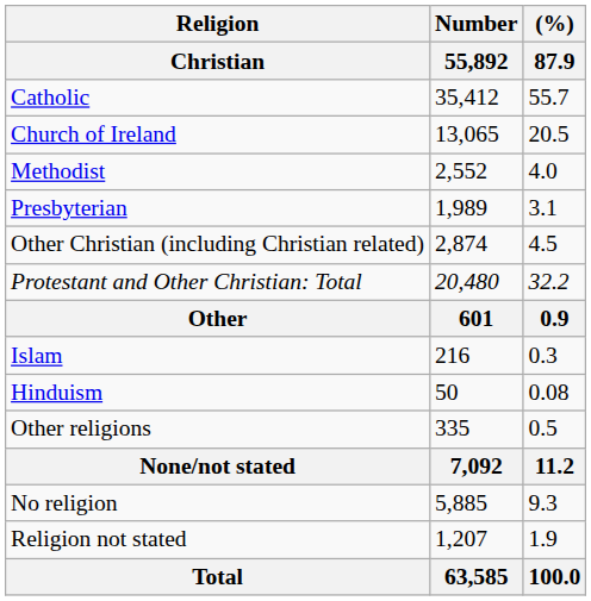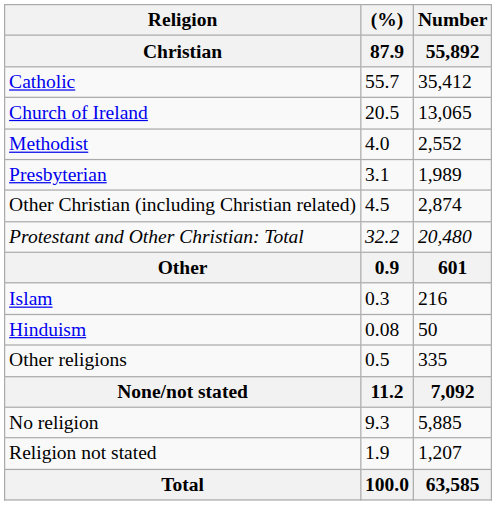columns swapped: Number / 55,892 <-> (%) / 87.9
